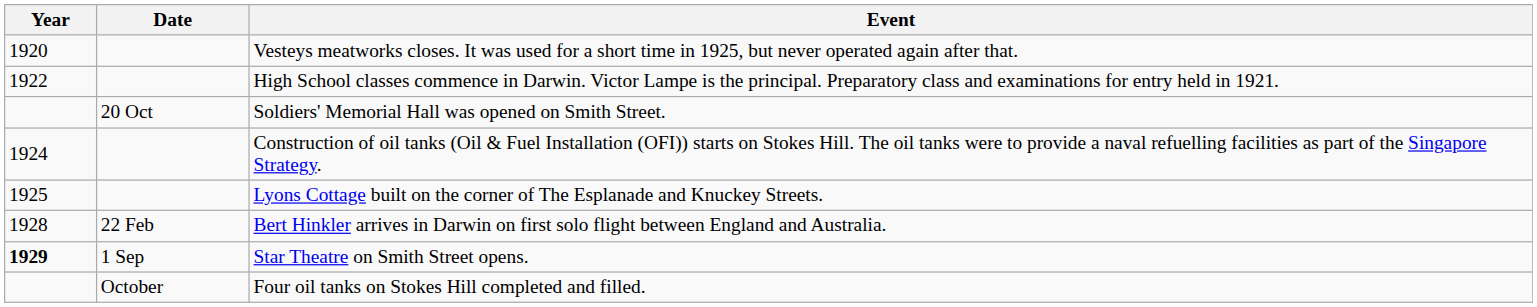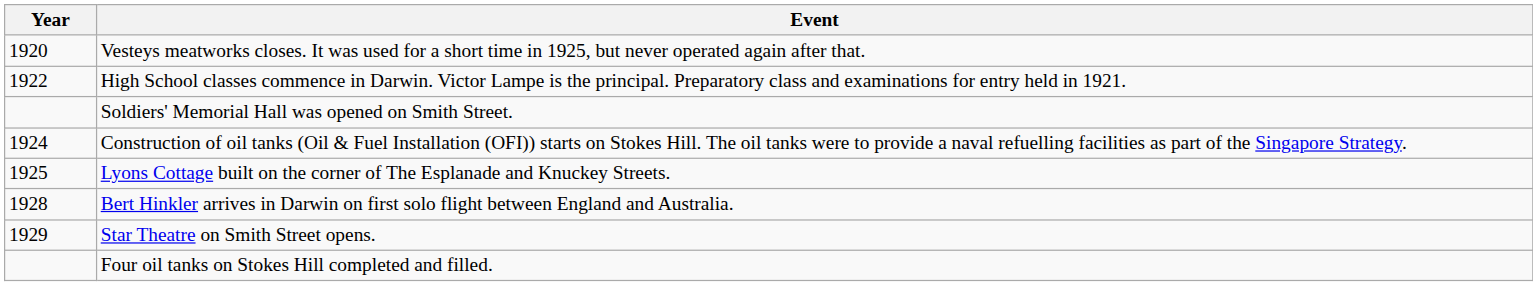- column: Date | 20 Oct | 22 Feb | 1 Sep | October
Star Theatre on Smith Street opens. | Year: bold -> normal
